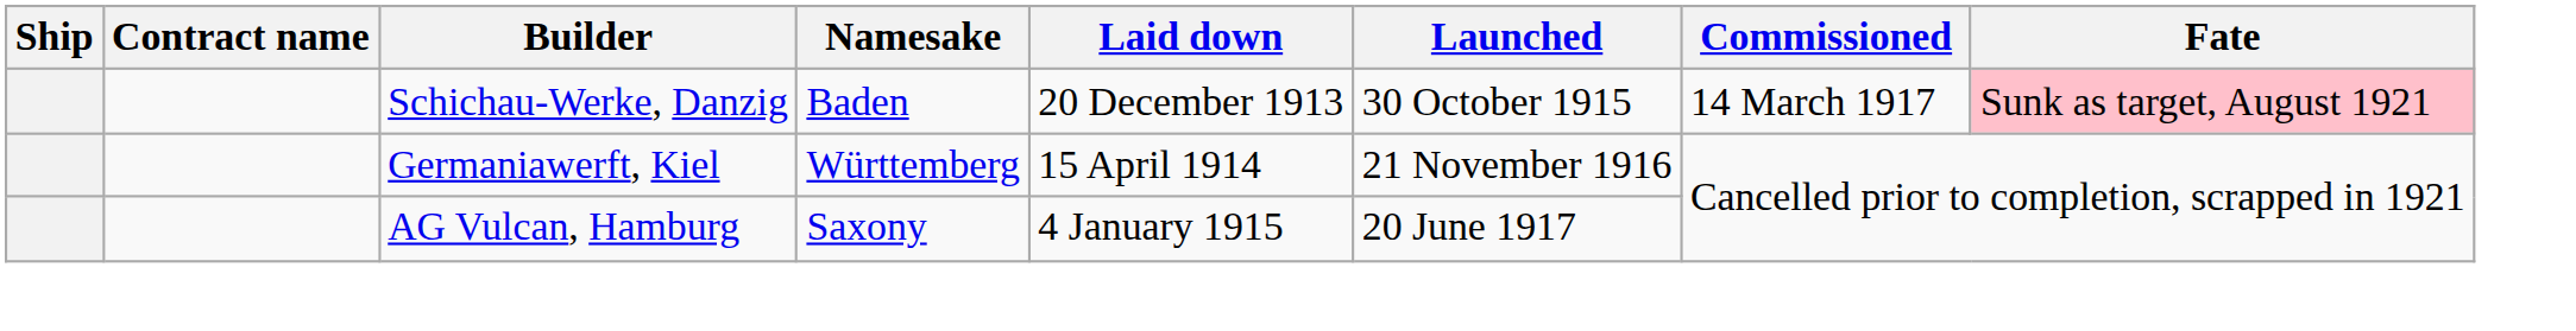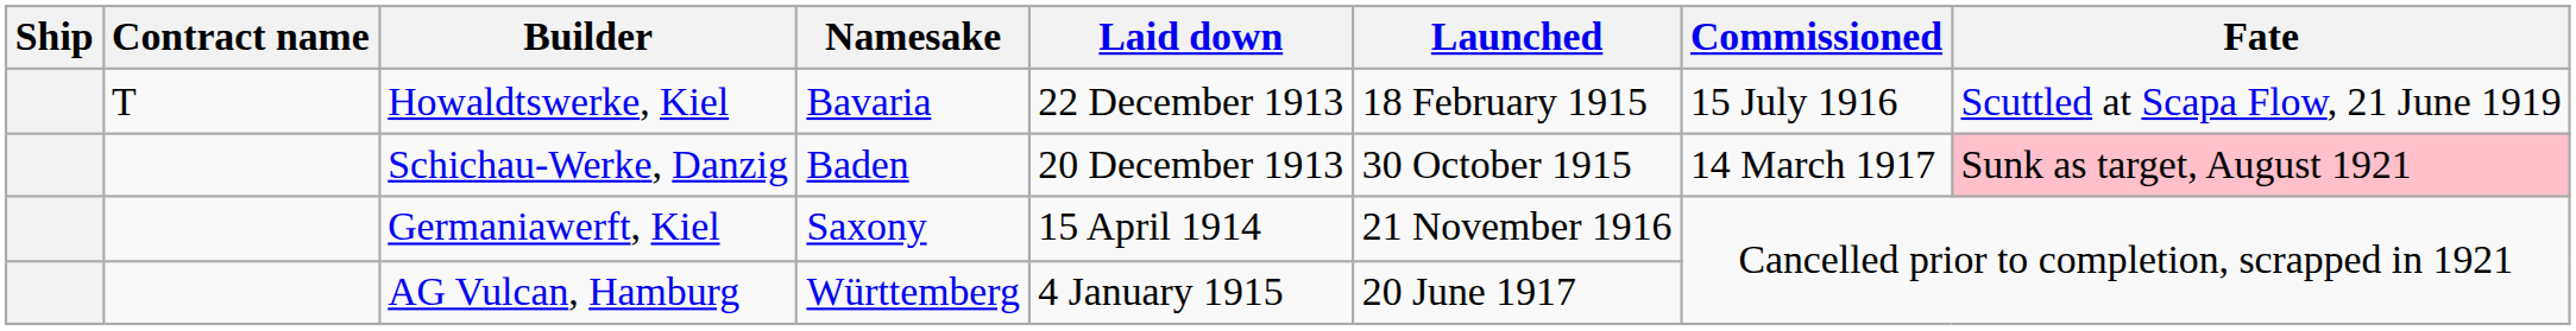+ row: T | Howaldtswerke, Kiel | Bavaria | 22 December 1913 | 18 February 1915 | 15 July 1916 | Scuttled at Scapa Flow, 21 June 1919
Germaniawerft, Kiel | Namesake: Württemberg -> Saxony
AG Vulcan, Hamburg | Namesake: Saxony -> Württemberg
